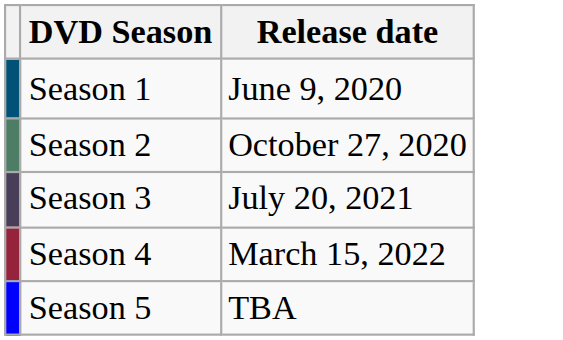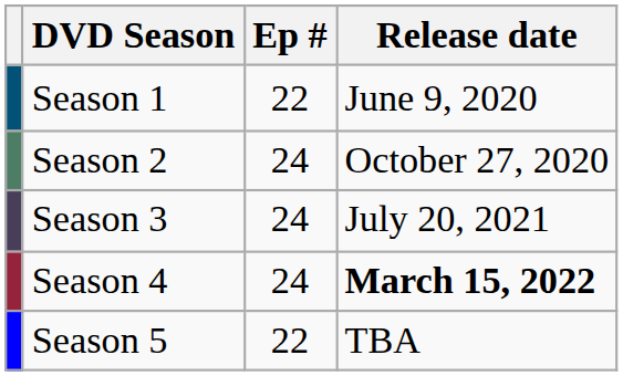+ column: Ep # | 22 | 24 | 24 | 24 | 22
Season 4 | Release date: normal -> bold
